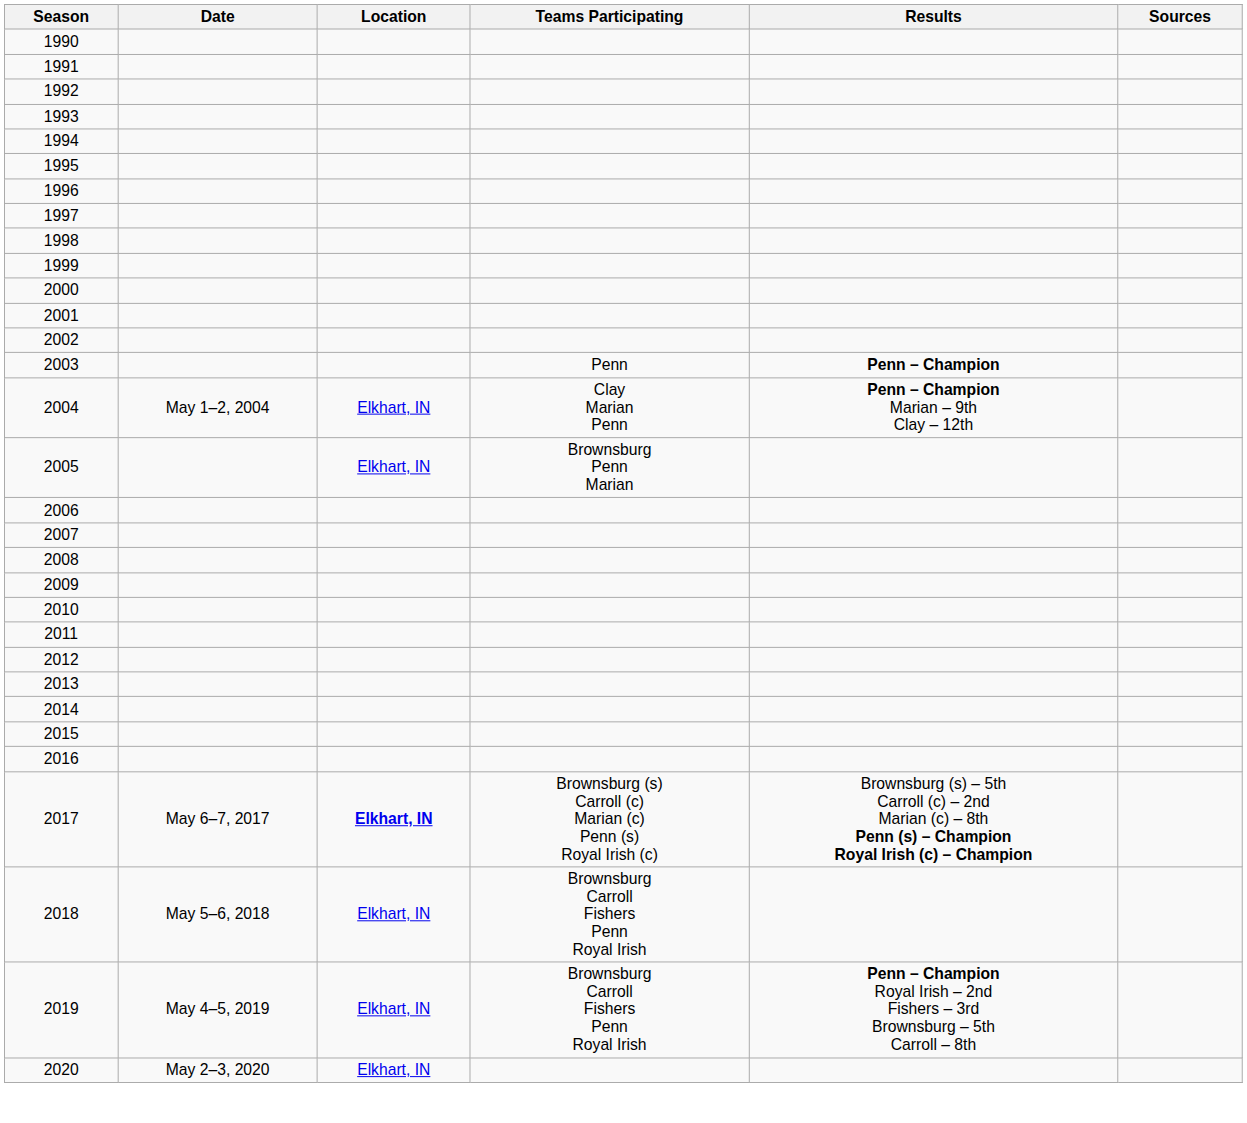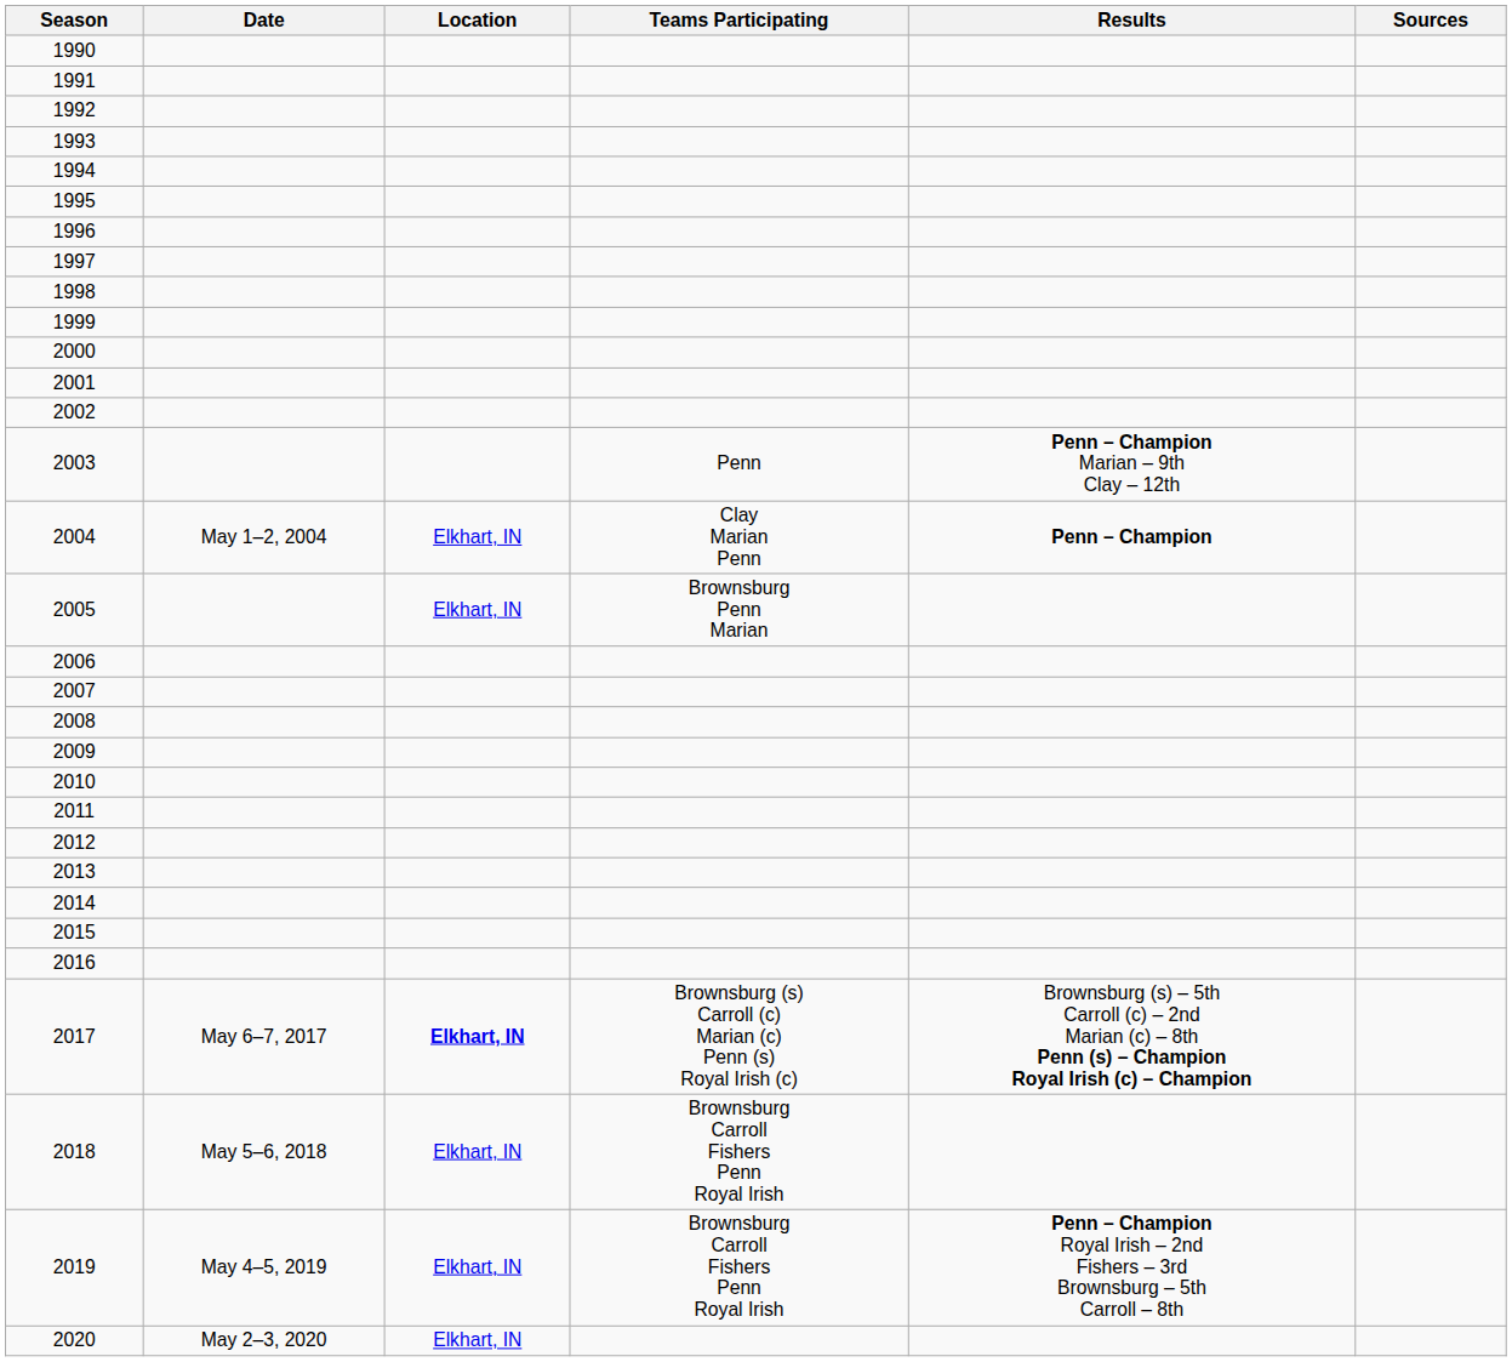2003 | Results: Penn – Champion -> Penn – Champion Marian – 9th Clay – 12th
2004 | Results: Penn – Champion Marian – 9th Clay – 12th -> Penn – Champion
